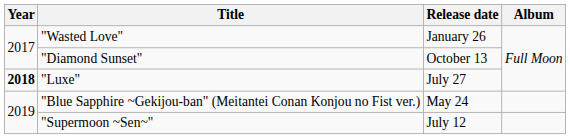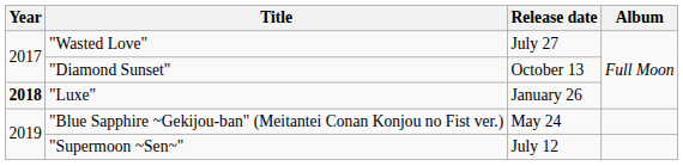"Wasted Love" | Release date: January 26 -> July 27
"Luxe" | Release date: July 27 -> January 26
